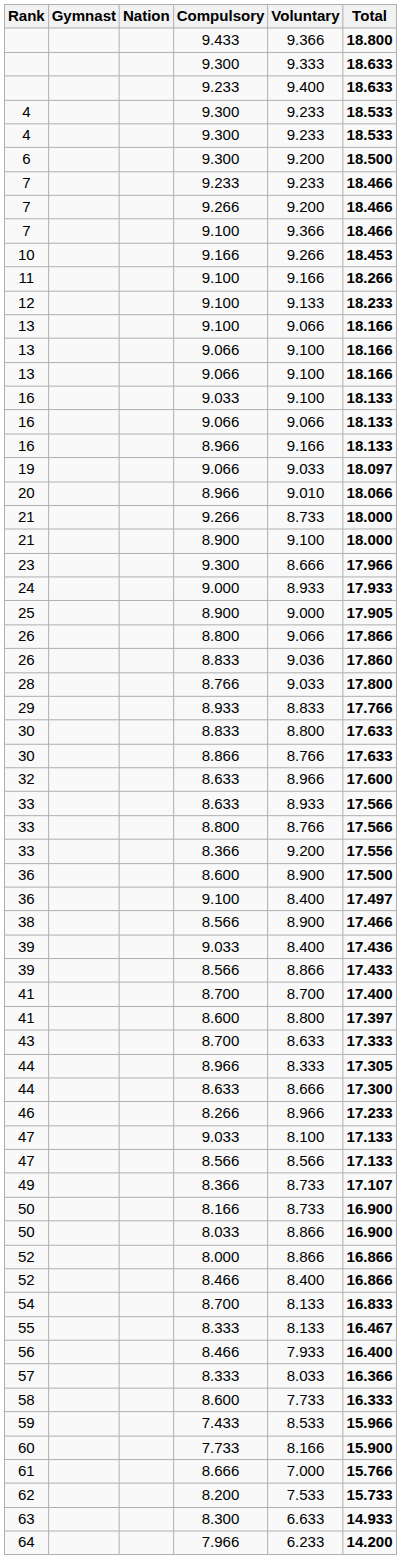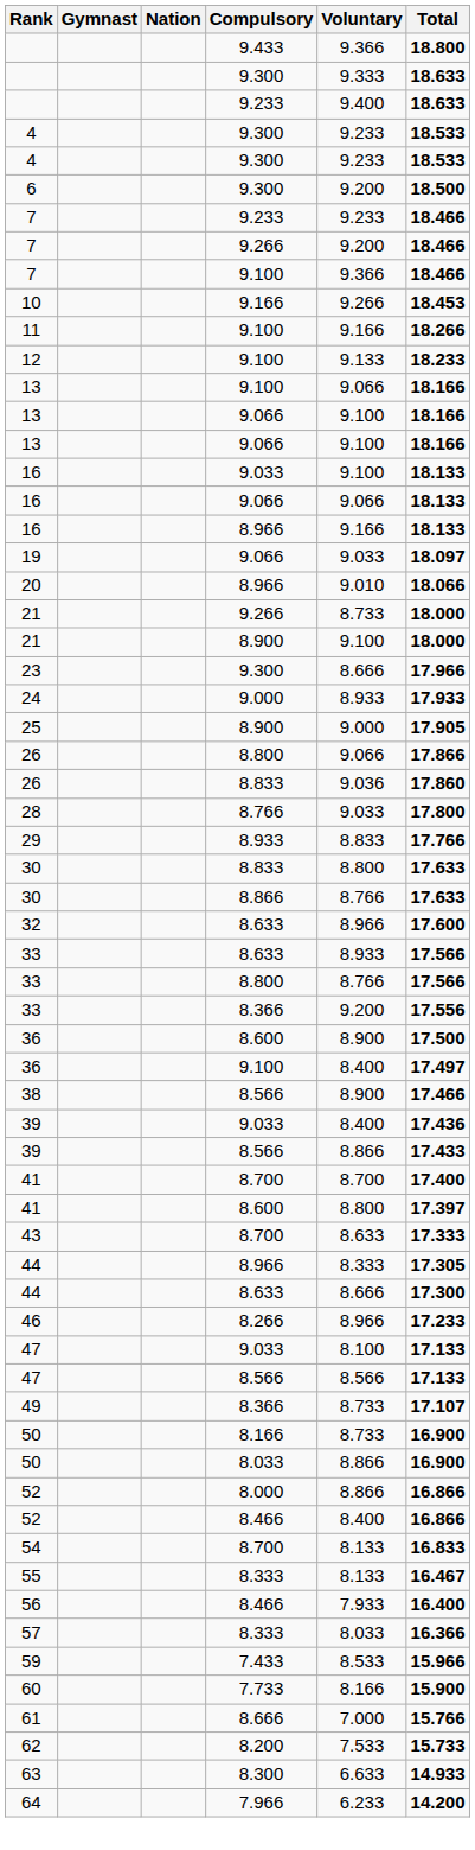- row: 58 | 8.600 | 7.733 | 16.333
